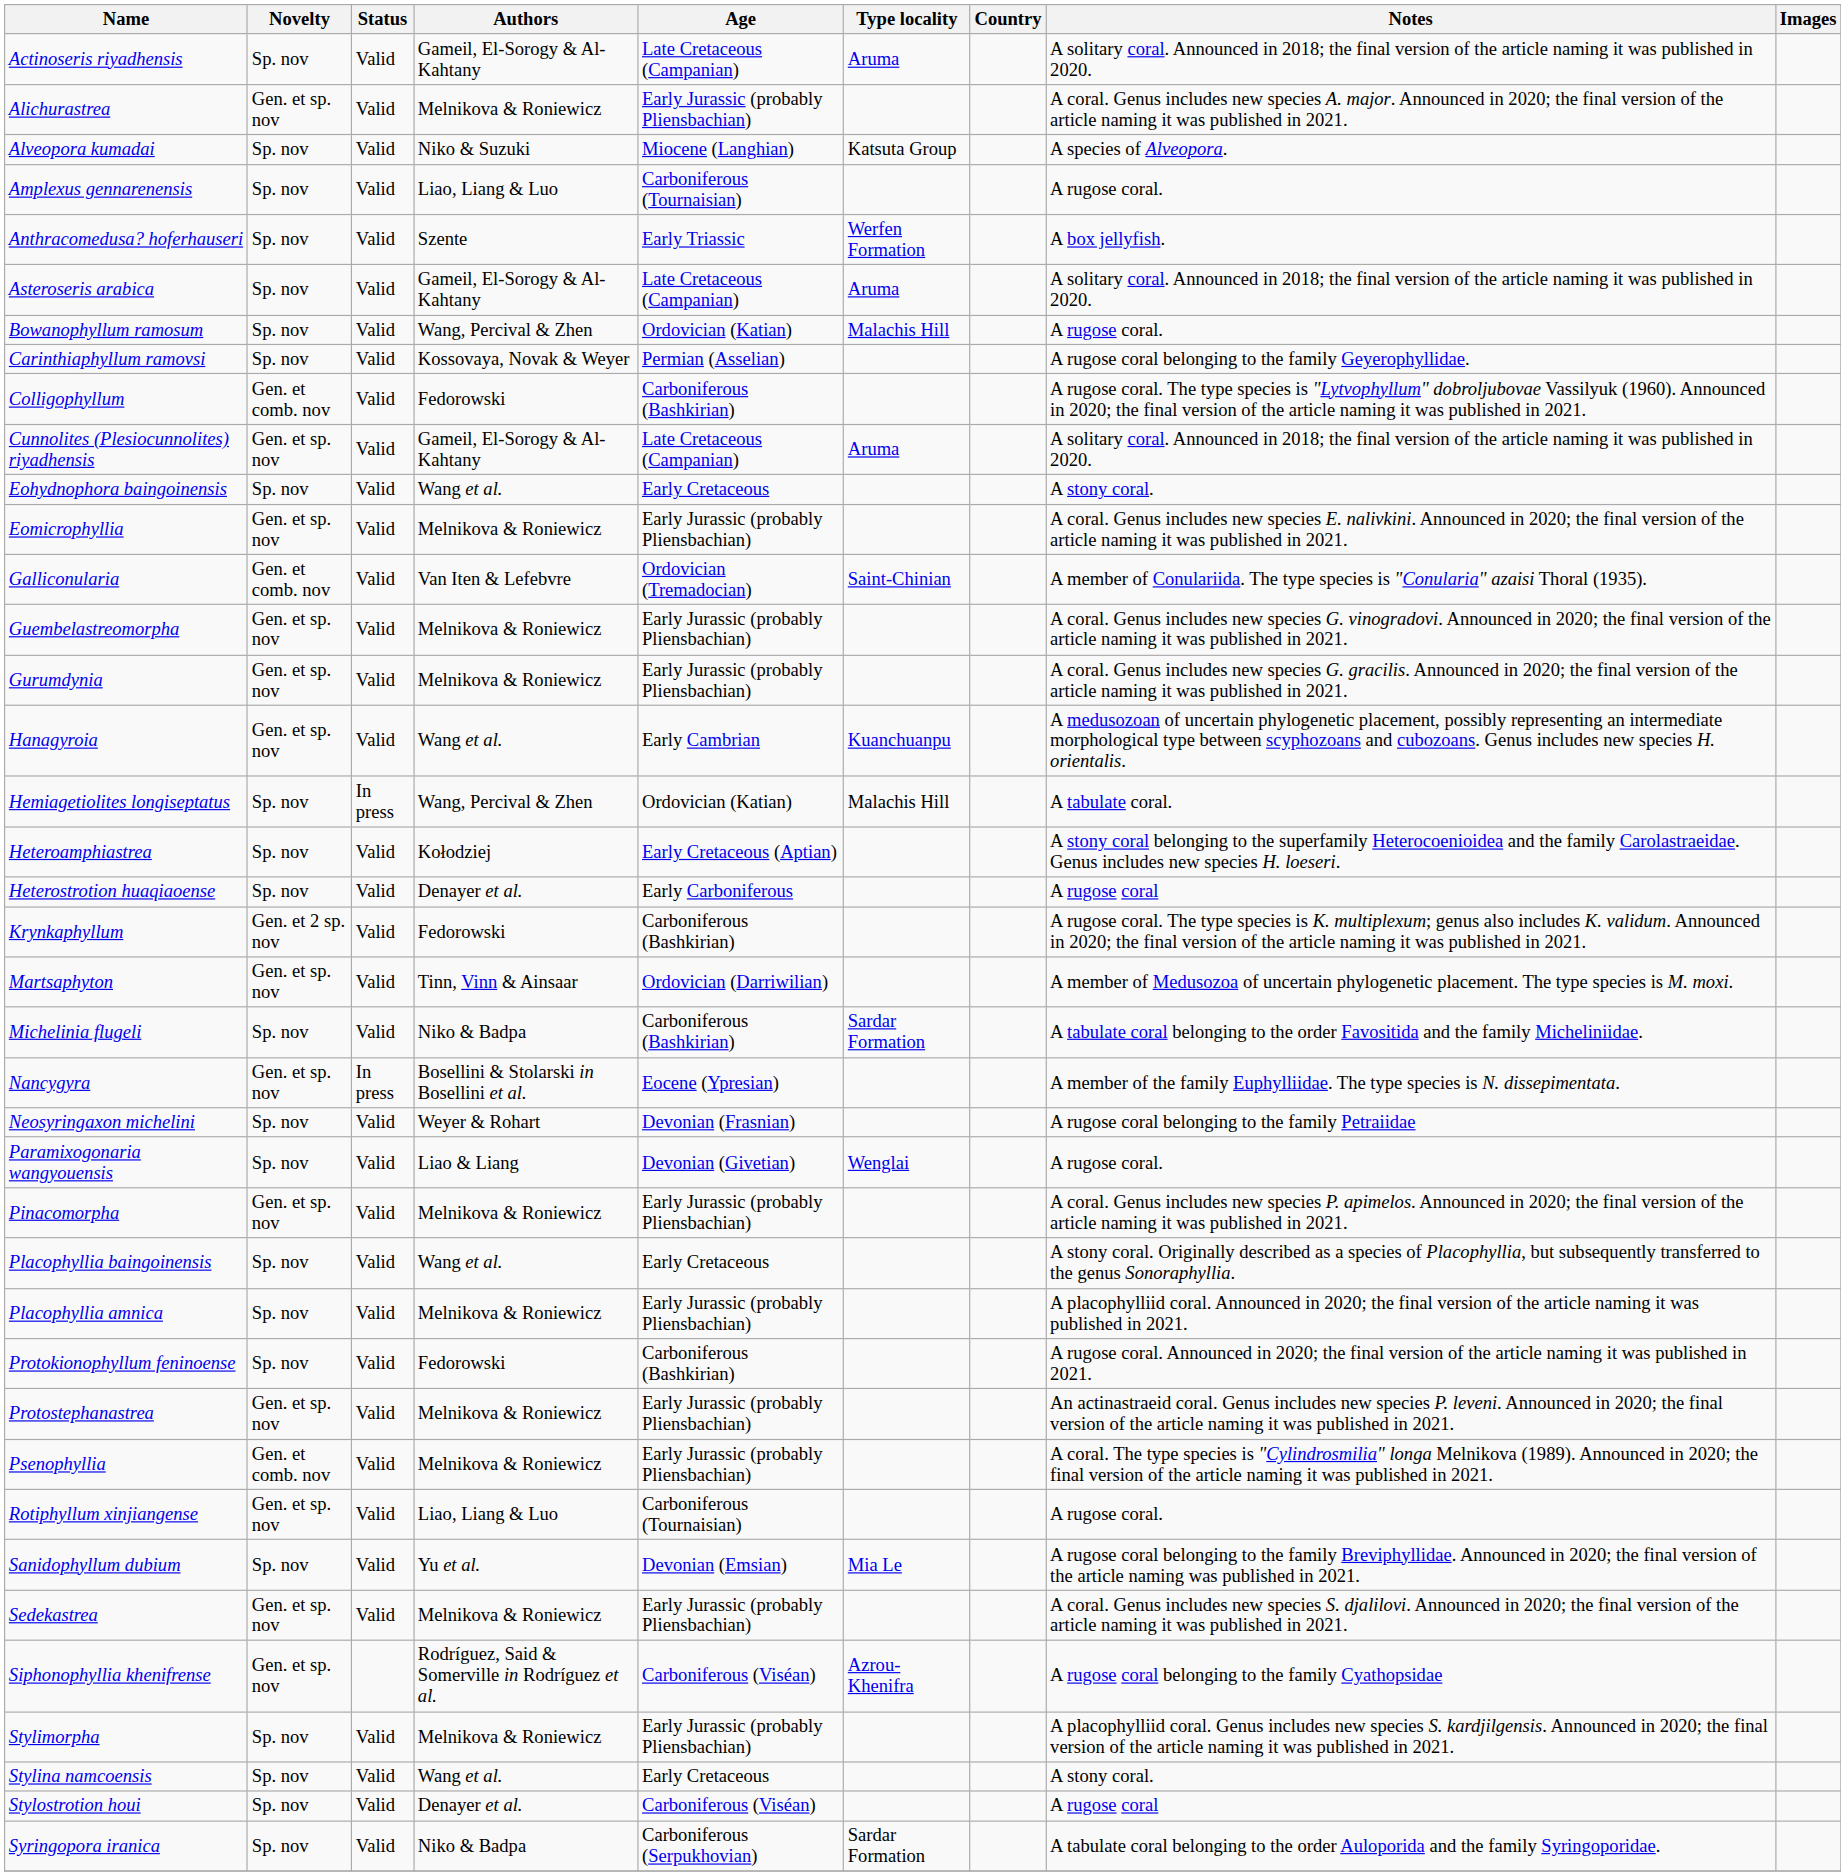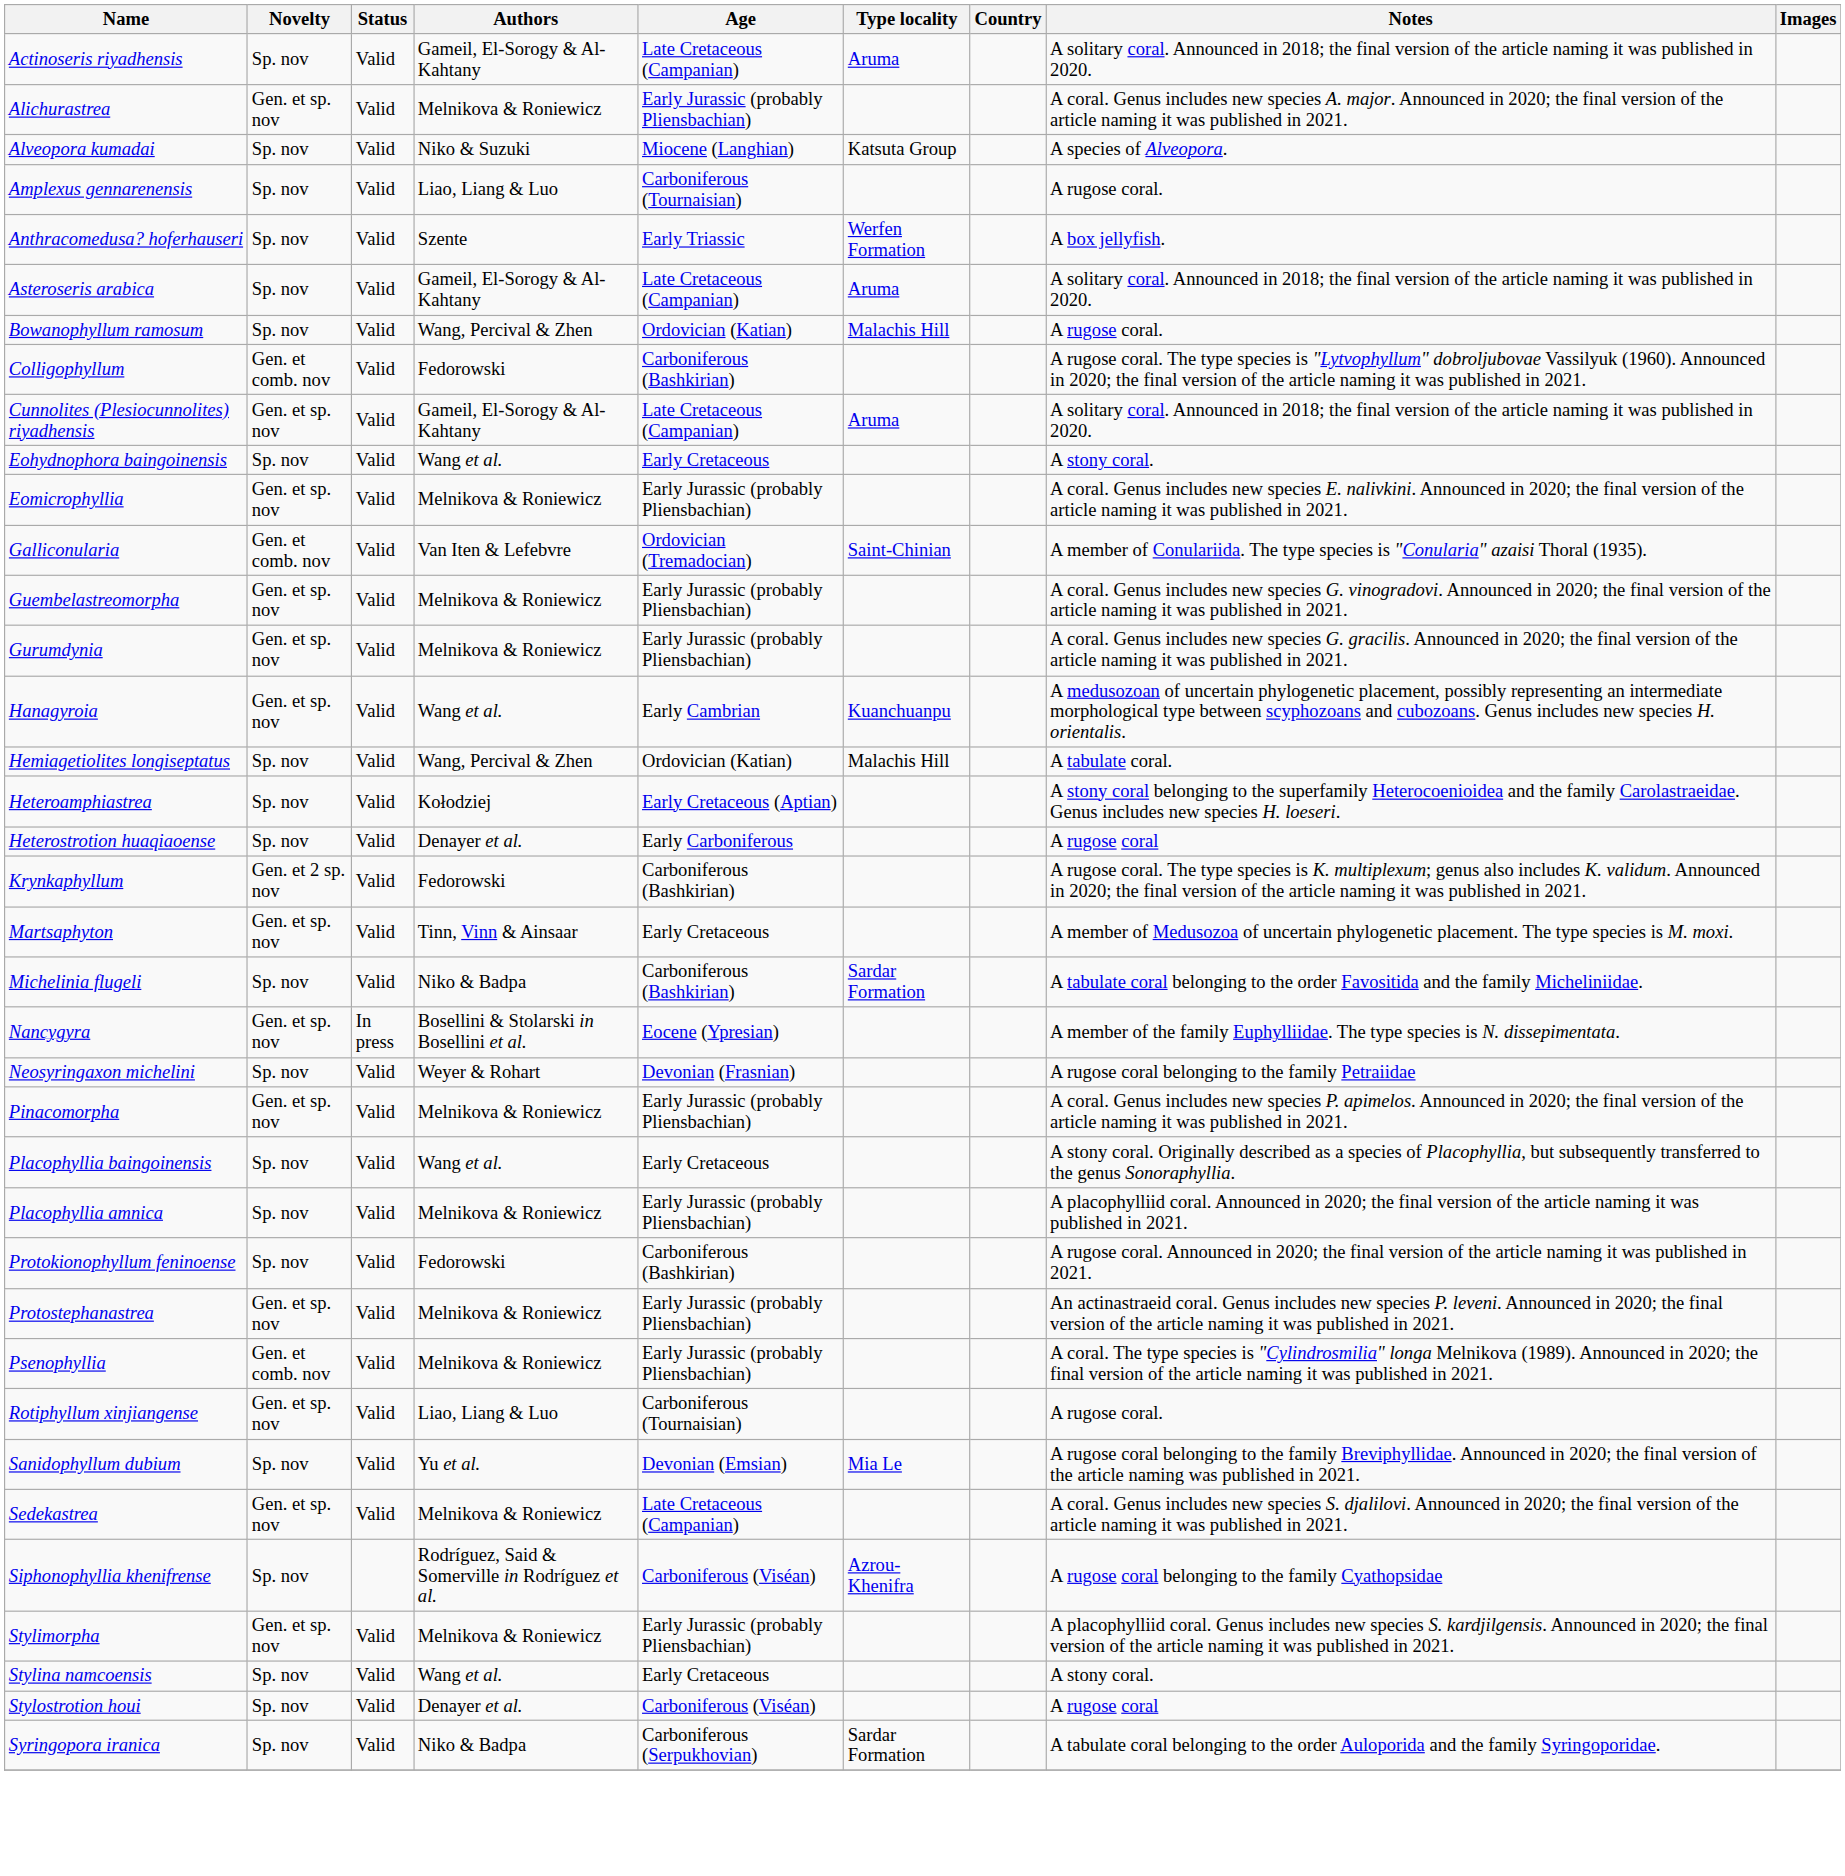- row: Carinthiaphyllum ramovsi | Sp. nov | Valid | Kossovaya, Novak & Weyer | Permian (Asselian) | A rugose coral belonging to the family Geyerophyllidae.
Hemiagetiolites longiseptatus | Status: In press -> Valid
Martsaphyton | Age: Ordovician (Darriwilian) -> Early Cretaceous
- row: Paramixogonaria wangyouensis | Sp. nov | Valid | Liao & Liang | Devonian (Givetian) | Wenglai | A rugose coral.
Sedekastrea | Age: Early Jurassic (probably Pliensbachian) -> Late Cretaceous (Campanian)
Siphonophyllia khenifrense | Novelty: Gen. et sp. nov -> Sp. nov
Stylimorpha | Novelty: Sp. nov -> Gen. et sp. nov
